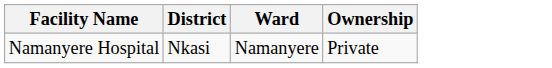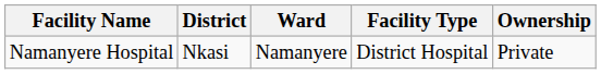+ column: Facility Type | District Hospital
